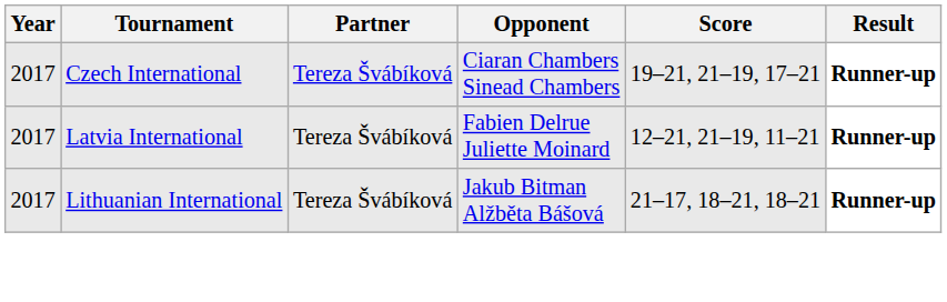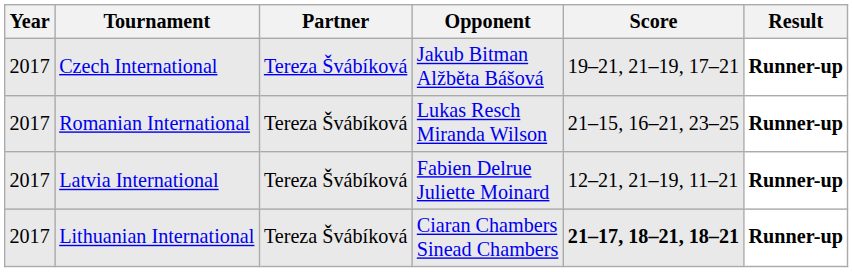Czech International | Opponent: Ciaran Chambers Sinead Chambers -> Jakub Bitman Alžběta Bášová
+ row: 2017 | Romanian International | Tereza Švábíková | Lukas Resch Miranda Wilson | 21–15, 16–21, 23–25 | Runner-up
Lithuanian International | Opponent: Jakub Bitman Alžběta Bášová -> Ciaran Chambers Sinead Chambers
Lithuanian International | Score: normal -> bold
